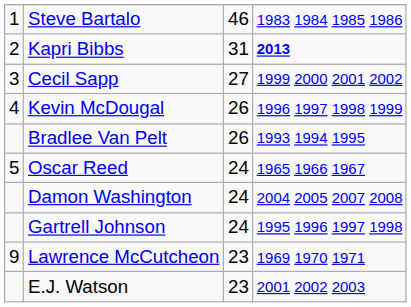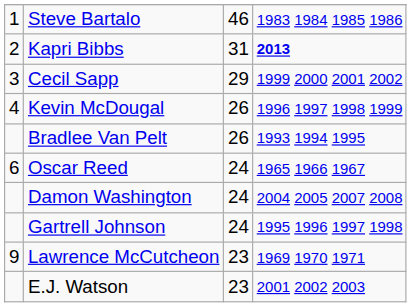Cecil Sapp | column 3: 27 -> 29
Oscar Reed | column 1: 5 -> 6
